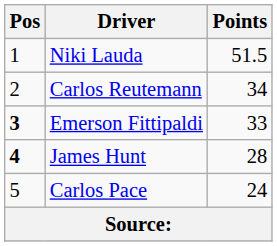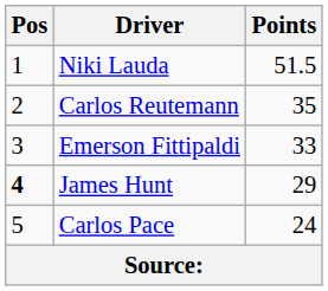Carlos Reutemann | Points: 34 -> 35
Emerson Fittipaldi | Pos: bold -> normal
James Hunt | Points: 28 -> 29
